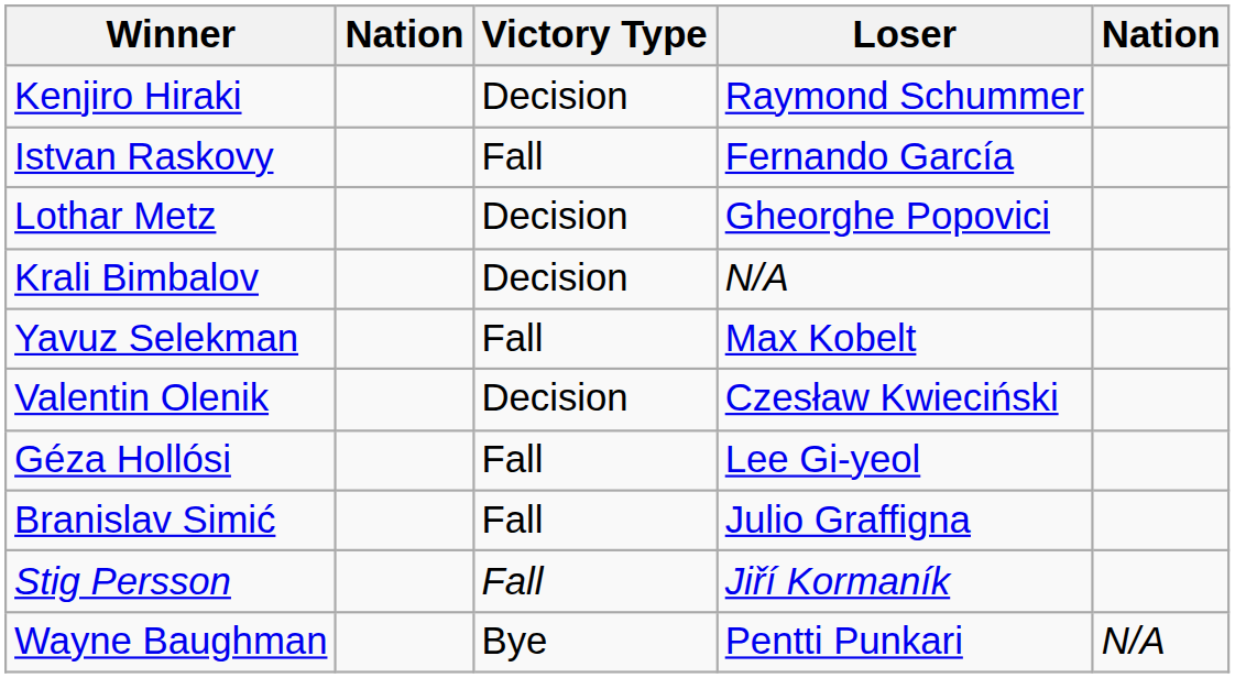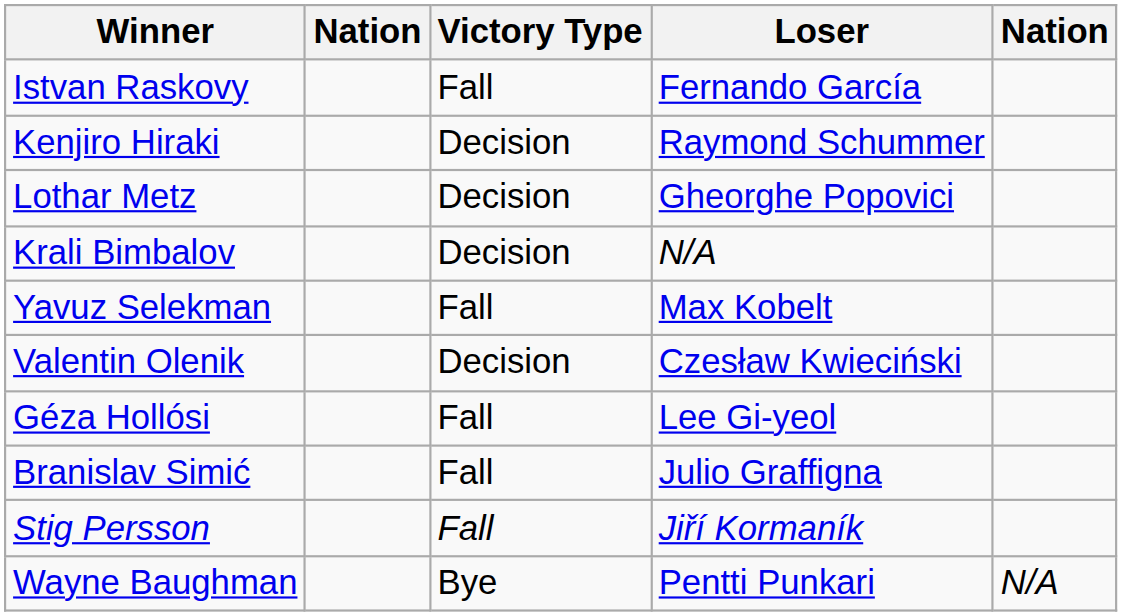rows swapped: Kenjiro Hiraki <-> Istvan Raskovy
